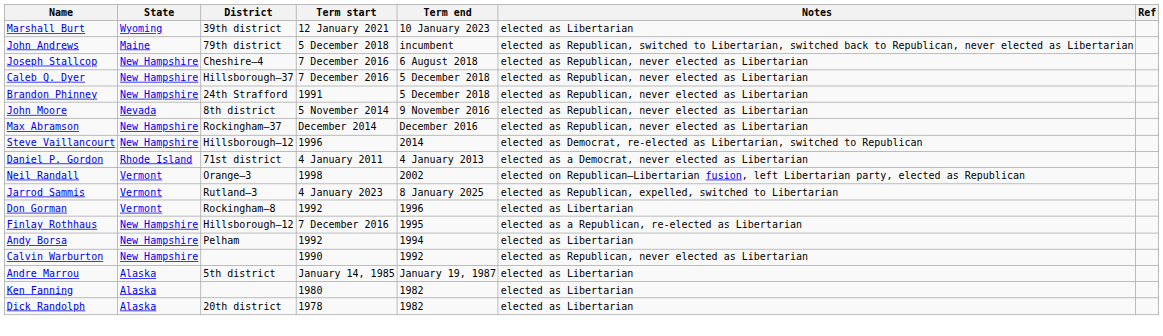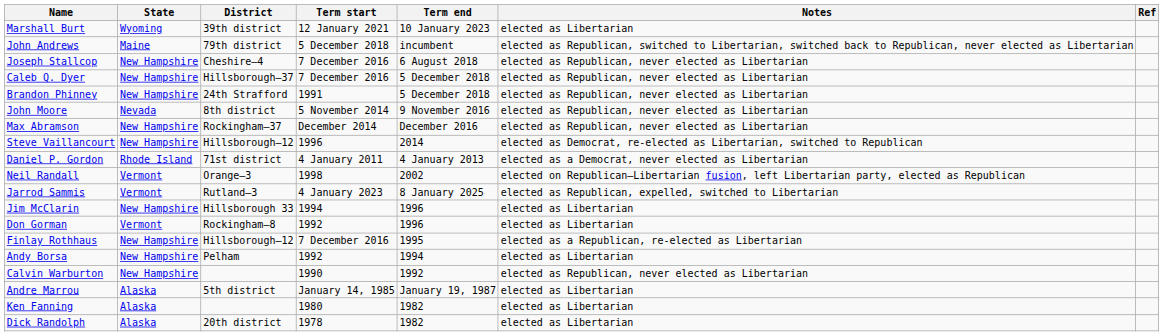+ row: Jim McClarin | New Hampshire | Hillsborough 33 | 1994 | 1996 | elected as Libertarian
